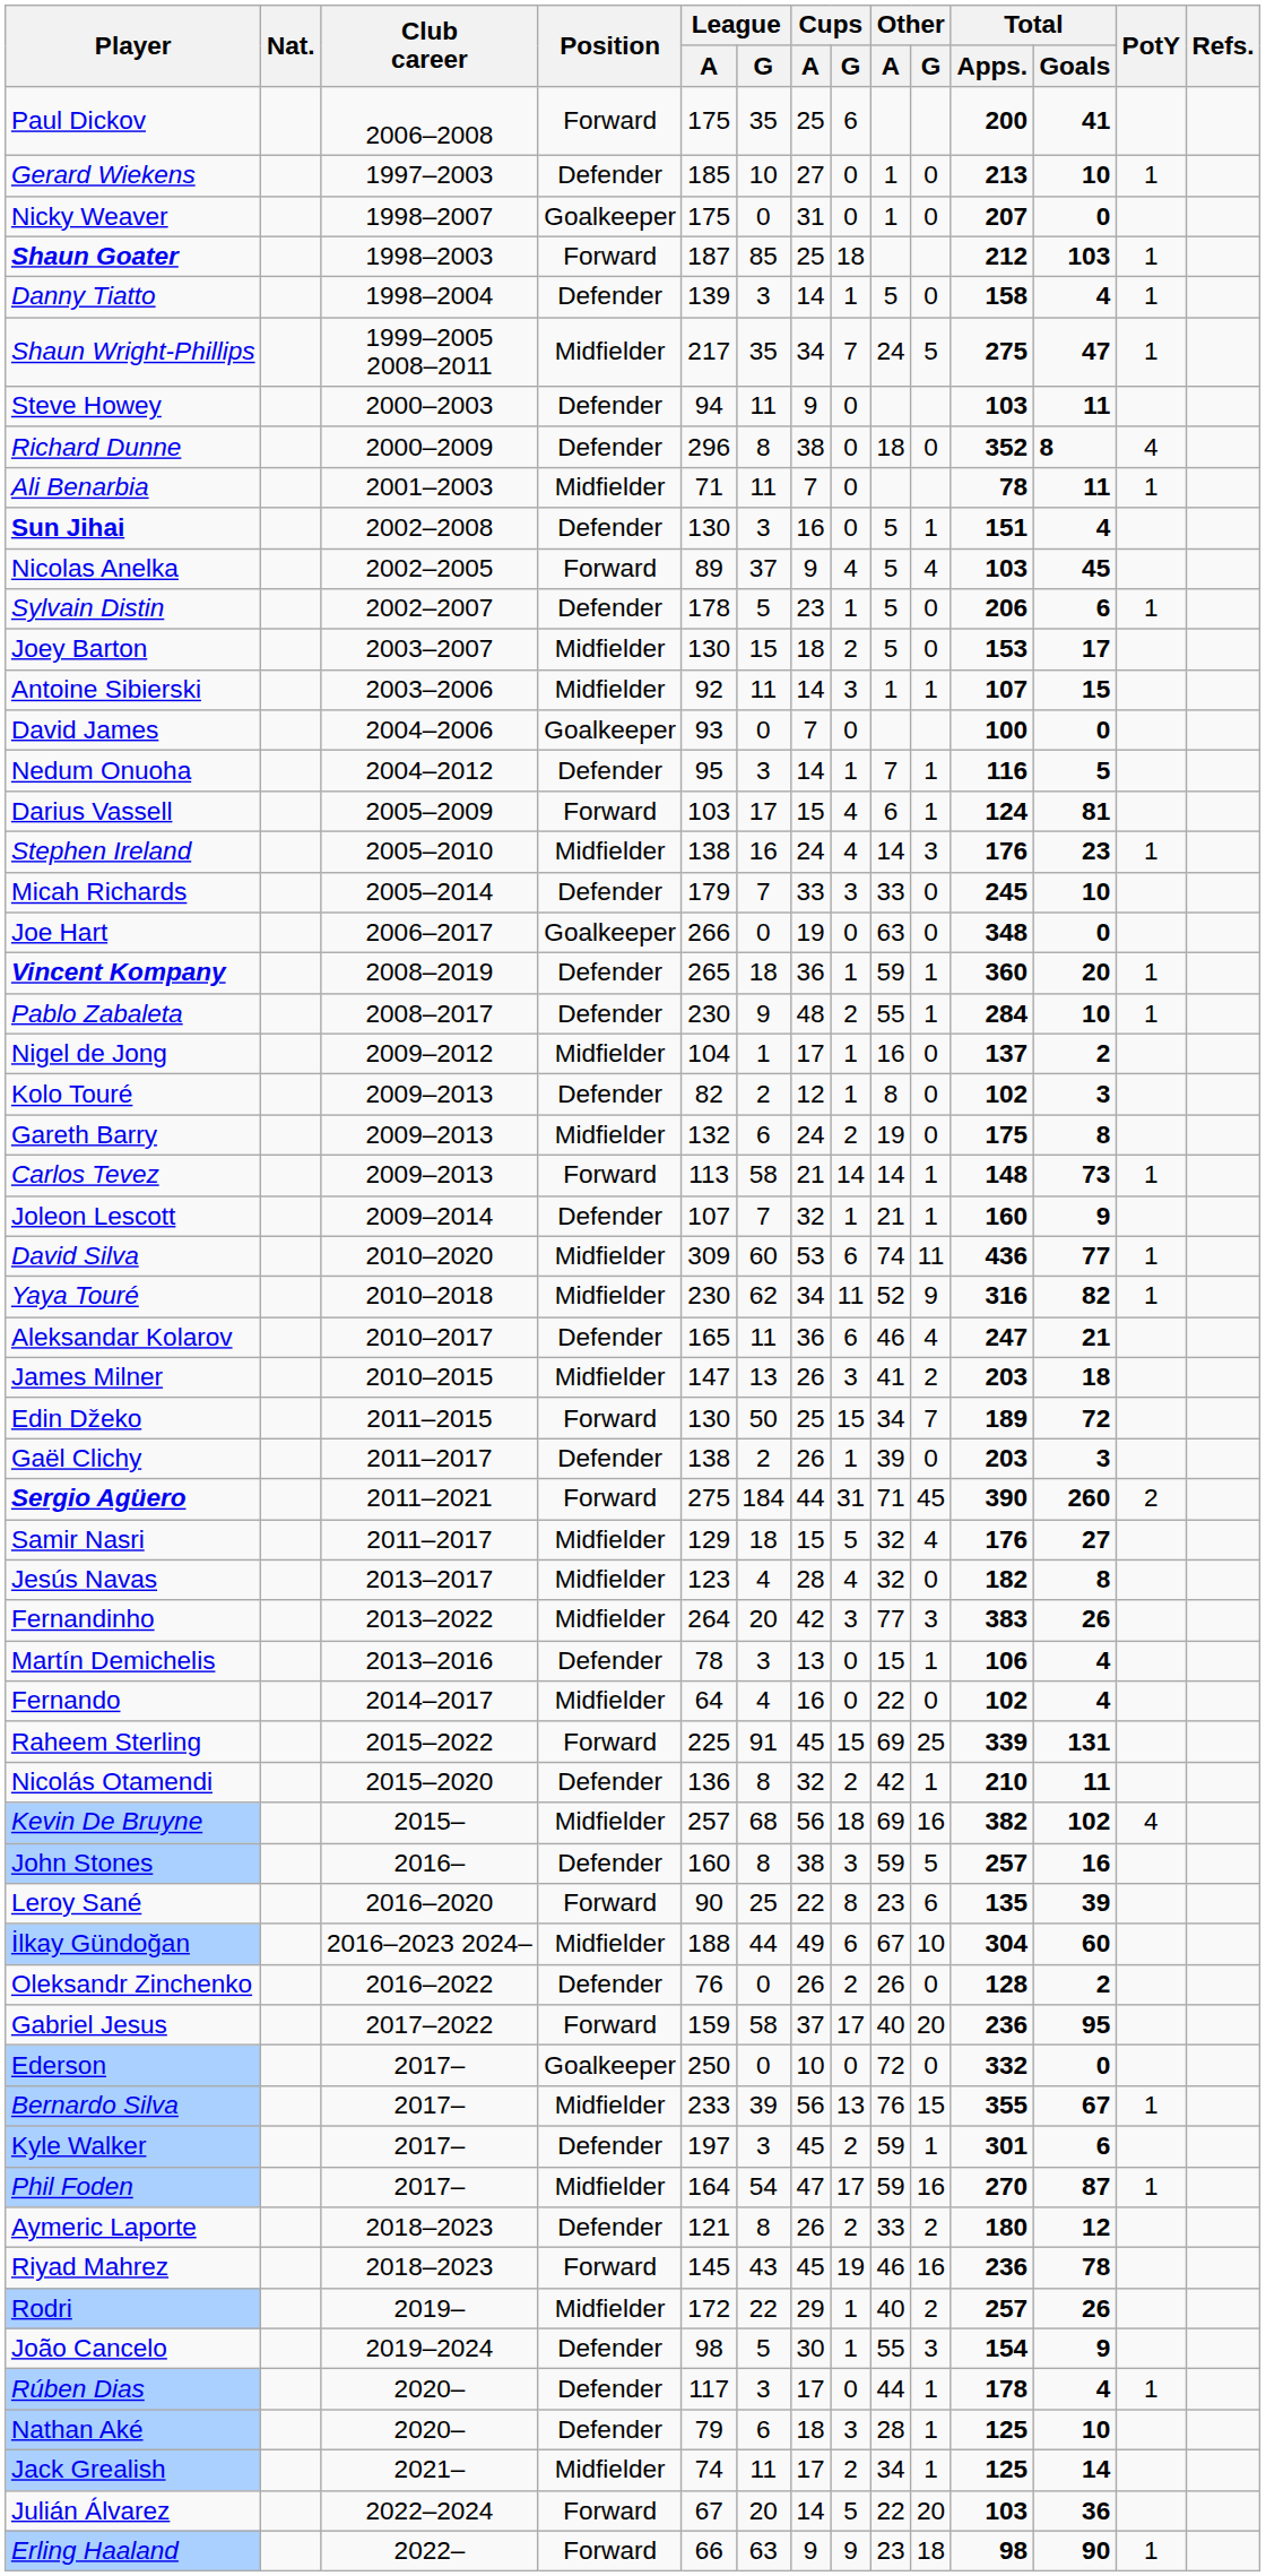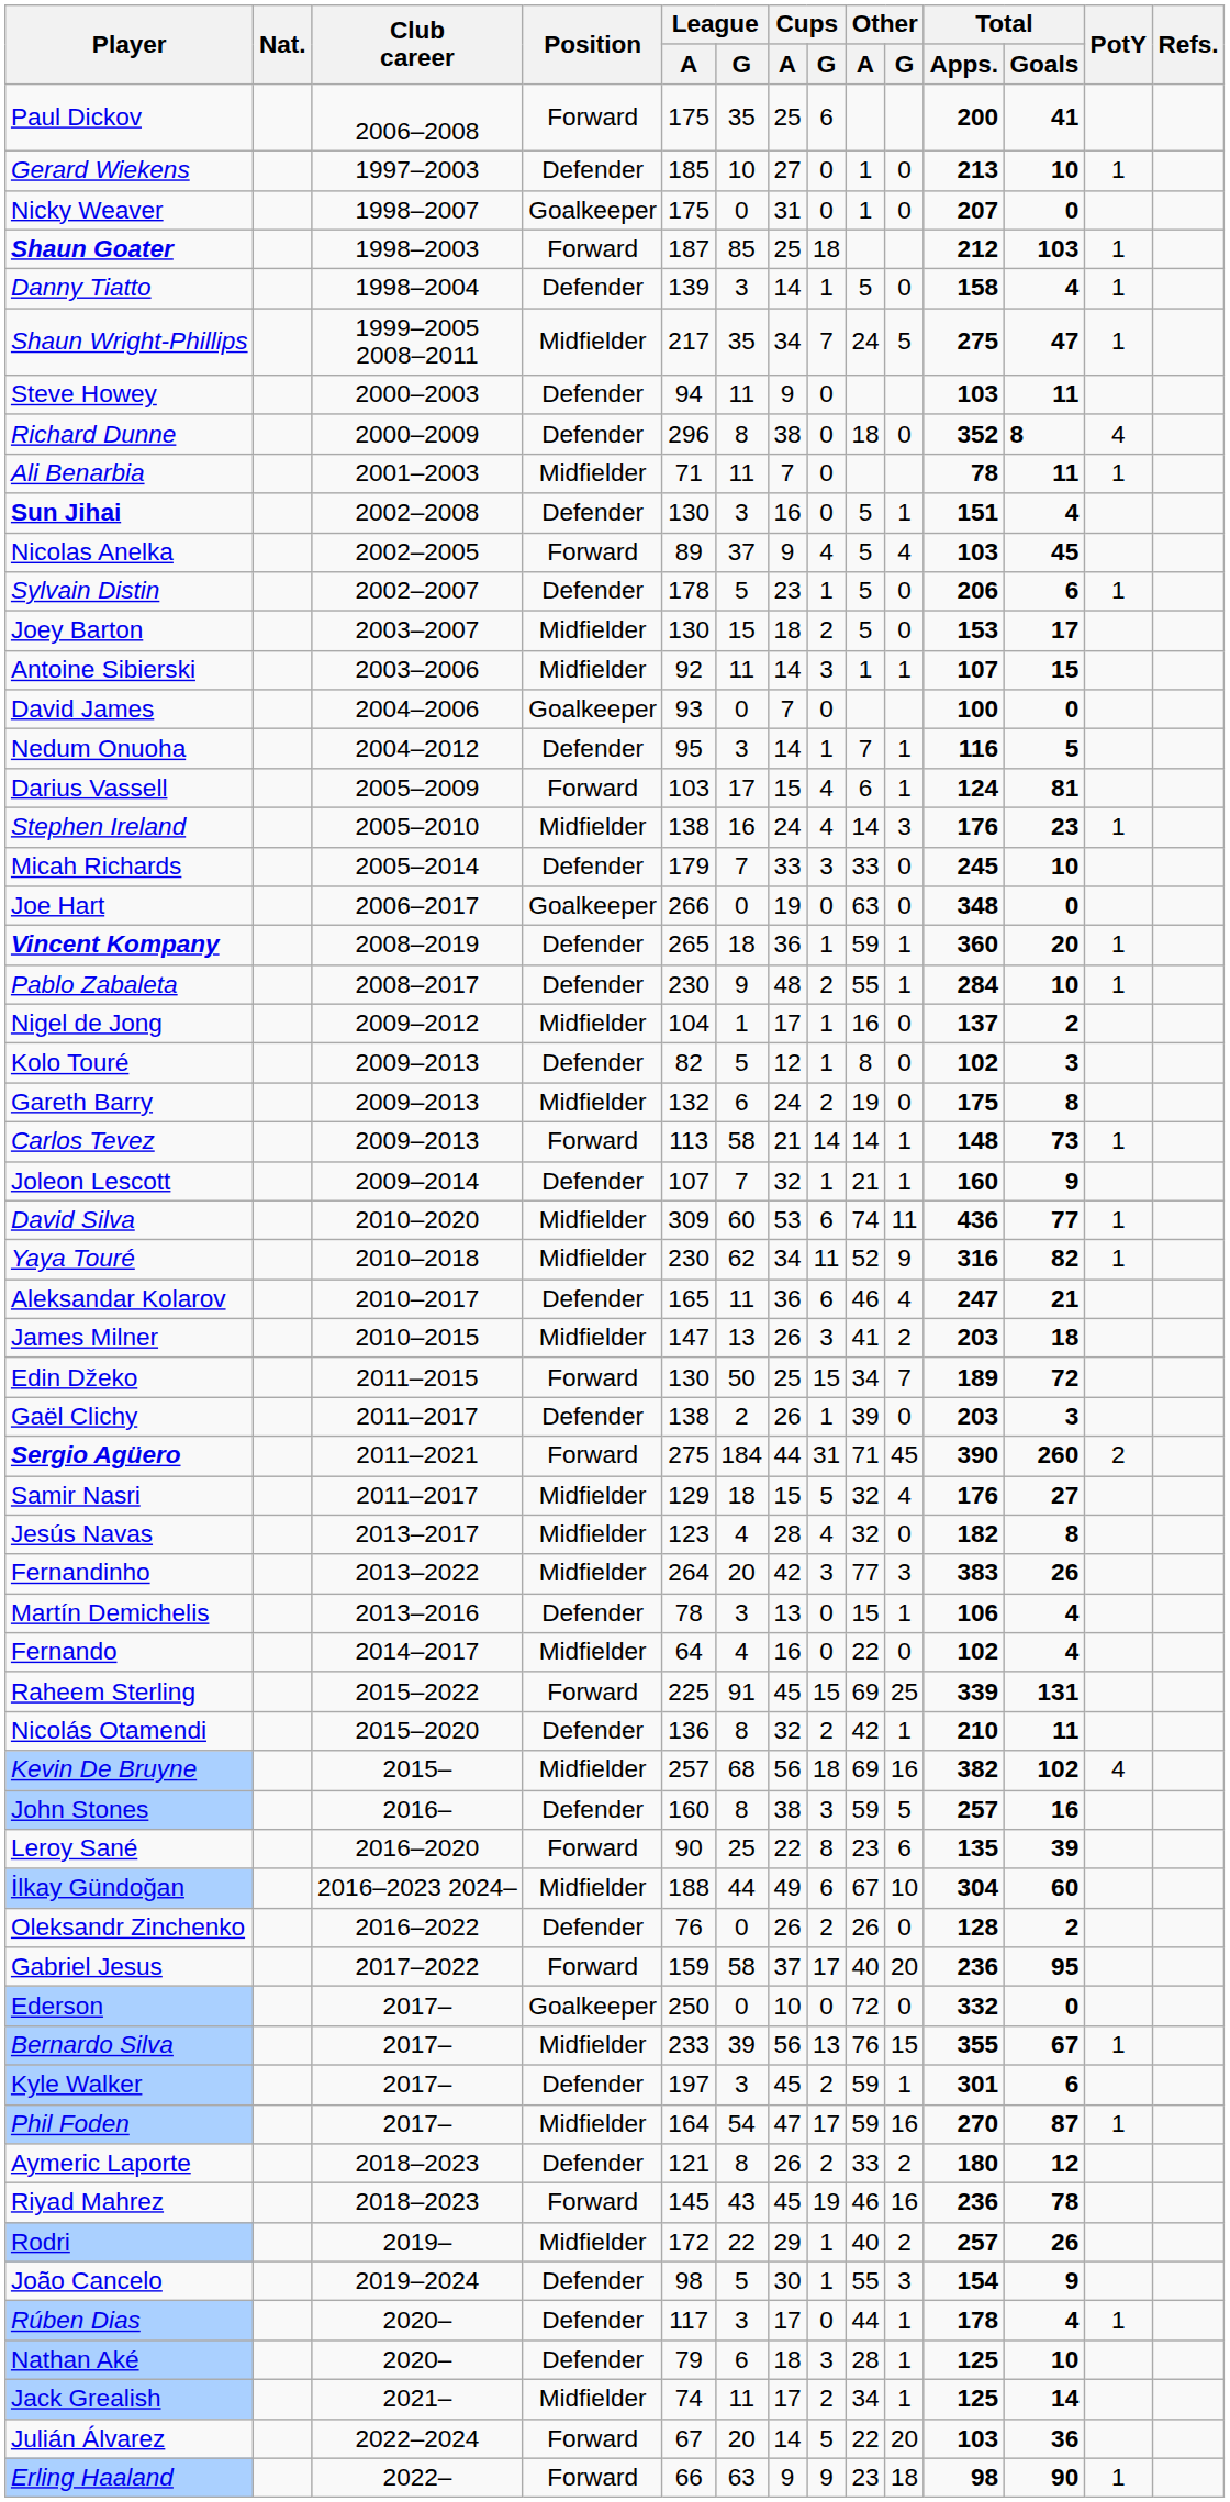Kolo Touré | League / G: 2 -> 5
